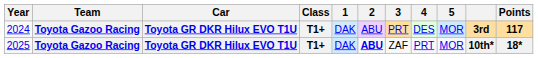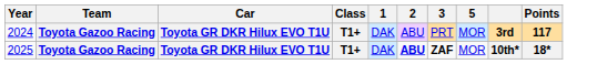- column: 4 | DES | PRT
2025 | 3: normal -> bold
